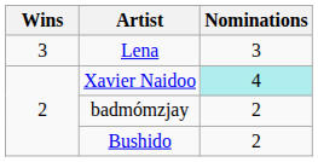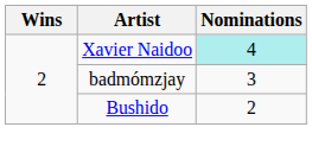- row: 3 | Lena | 3
badmómzjay | Nominations: 2 -> 3
